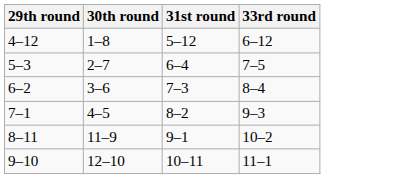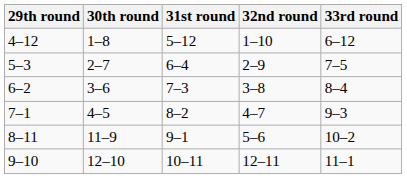+ column: 32nd round | 1–10 | 2–9 | 3–8 | 4–7 | 5–6 | 12–11
